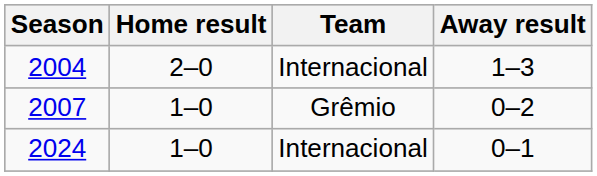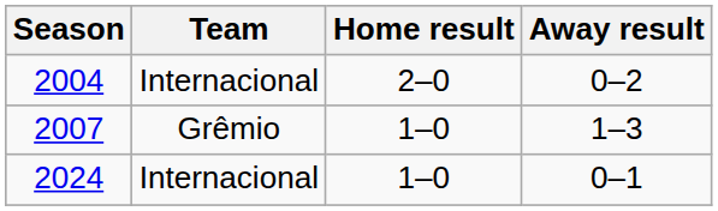columns swapped: Team <-> Home result
2004 | Away result: 1–3 -> 0–2
2007 | Away result: 0–2 -> 1–3
